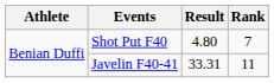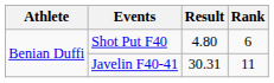Shot Put F40 | Rank: 7 -> 6
Javelin F40-41 | Result: 33.31 -> 30.31
